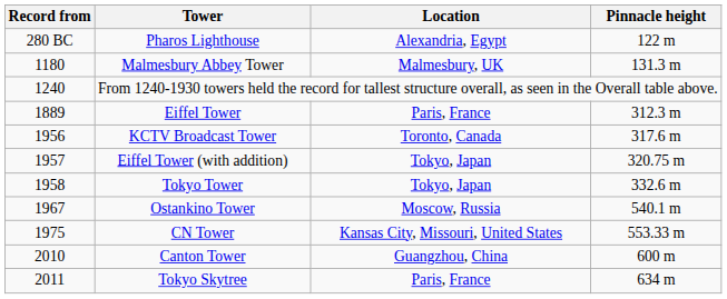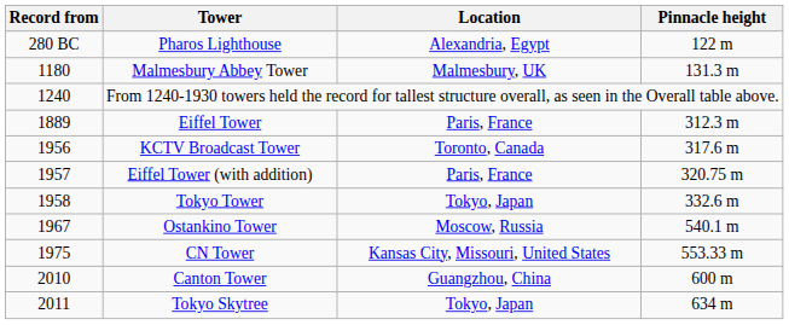Eiffel Tower (with addition) | Location: Tokyo, Japan -> Paris, France
Tokyo Skytree | Location: Paris, France -> Tokyo, Japan
